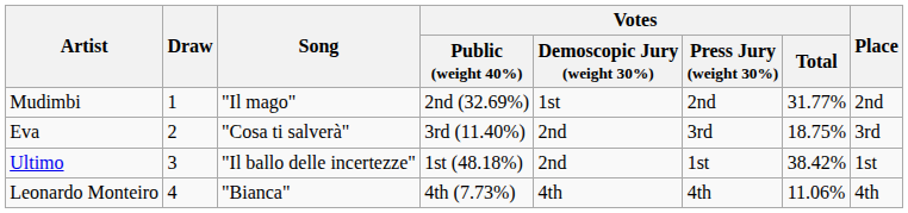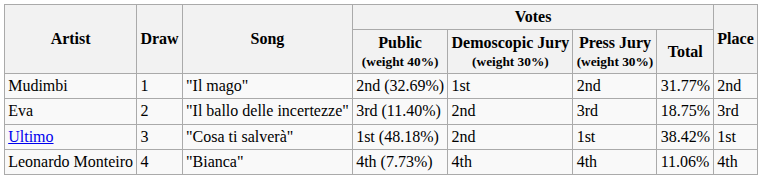Eva | Song: "Cosa ti salverà" -> "Il ballo delle incertezze"
Ultimo | Song: "Il ballo delle incertezze" -> "Cosa ti salverà"
